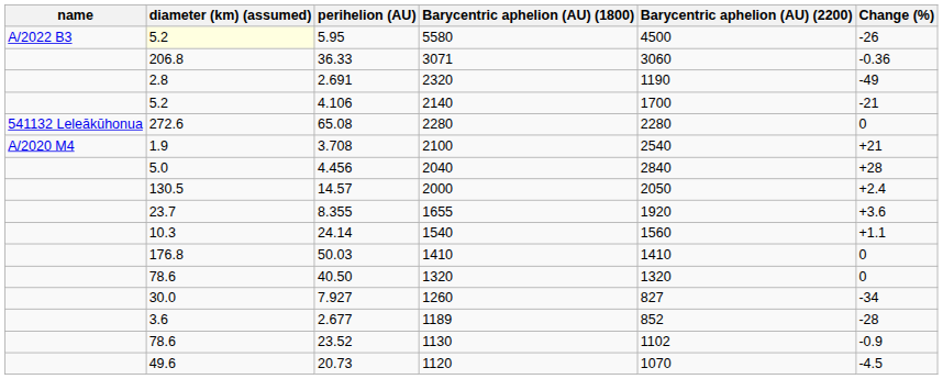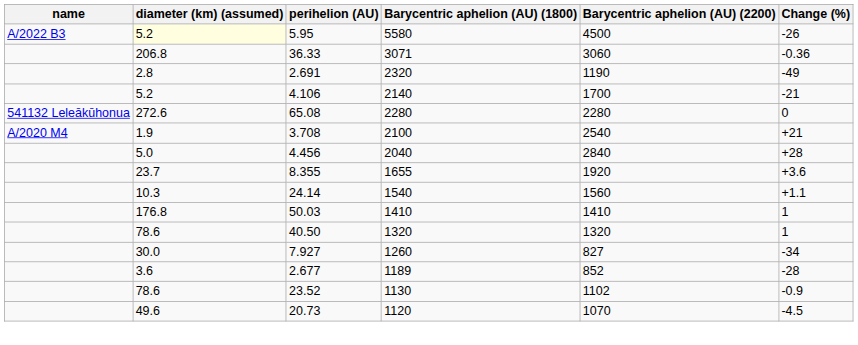- row: 130.5 | 14.57 | 2000 | 2050 | +2.4
50.03 | Change (%): 0 -> 1
40.50 | Change (%): 0 -> 1
